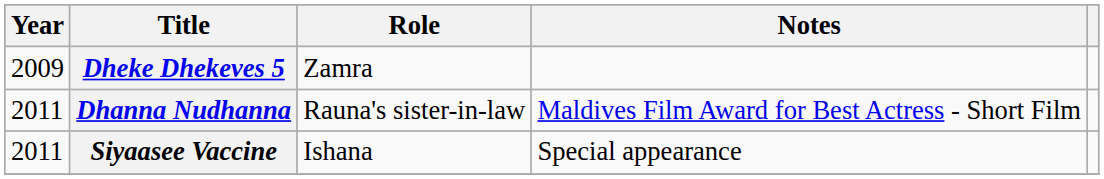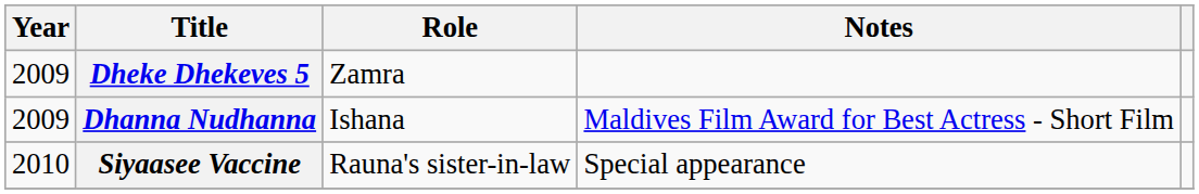Dhanna Nudhanna | Year: 2011 -> 2009
Dhanna Nudhanna | Role: Rauna's sister-in-law -> Ishana
Siyaasee Vaccine | Year: 2011 -> 2010
Siyaasee Vaccine | Role: Ishana -> Rauna's sister-in-law
